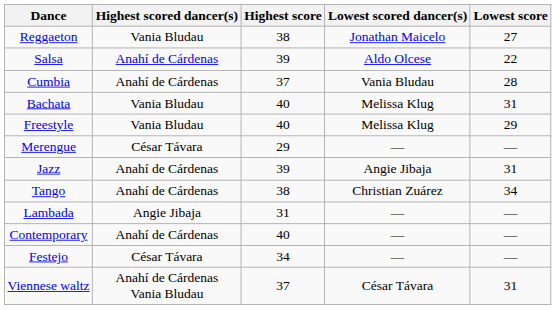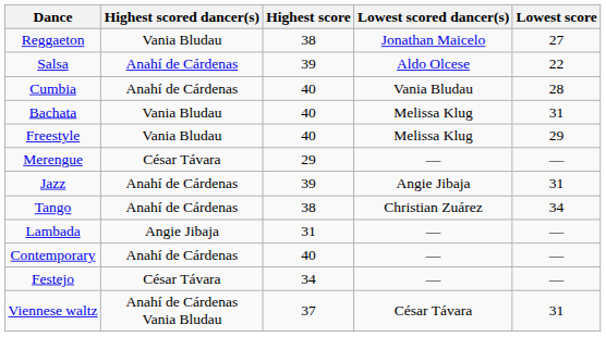Cumbia | Highest score: 37 -> 40
